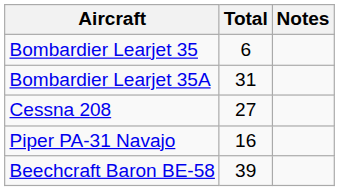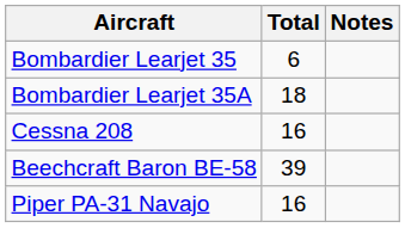Bombardier Learjet 35A | Total: 31 -> 18
Cessna 208 | Total: 27 -> 16
rows swapped: Beechcraft Baron BE-58 <-> Piper PA-31 Navajo
